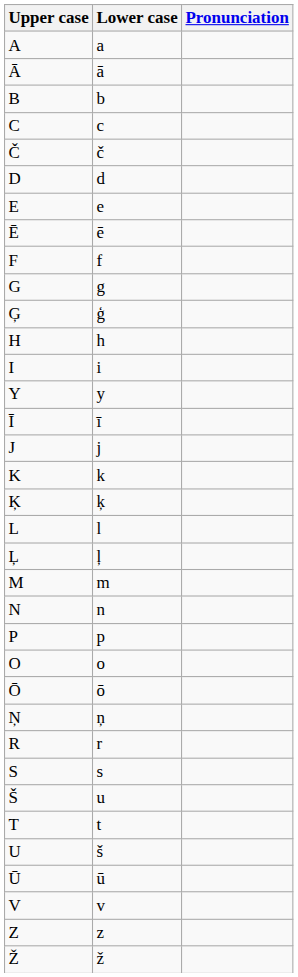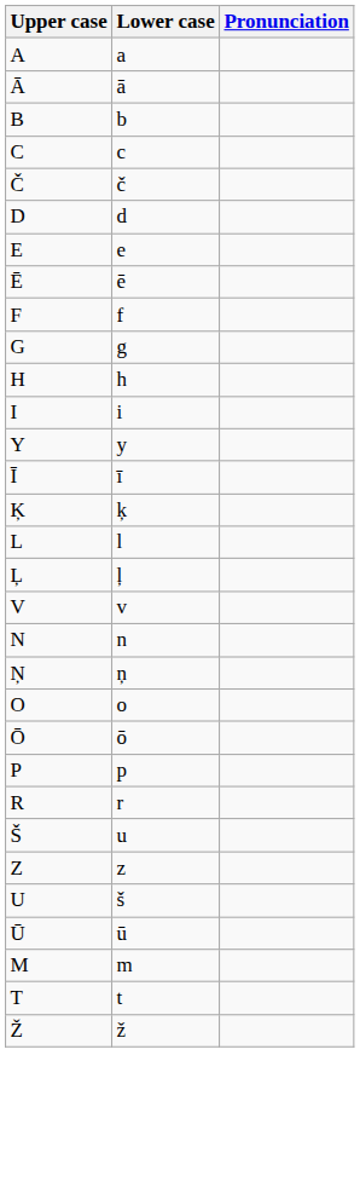- row: Ģ | ģ
- row: J | j
- row: K | k
rows swapped: M <-> V
rows swapped: Ņ <-> P
- row: S | s
rows swapped: T <-> Z
